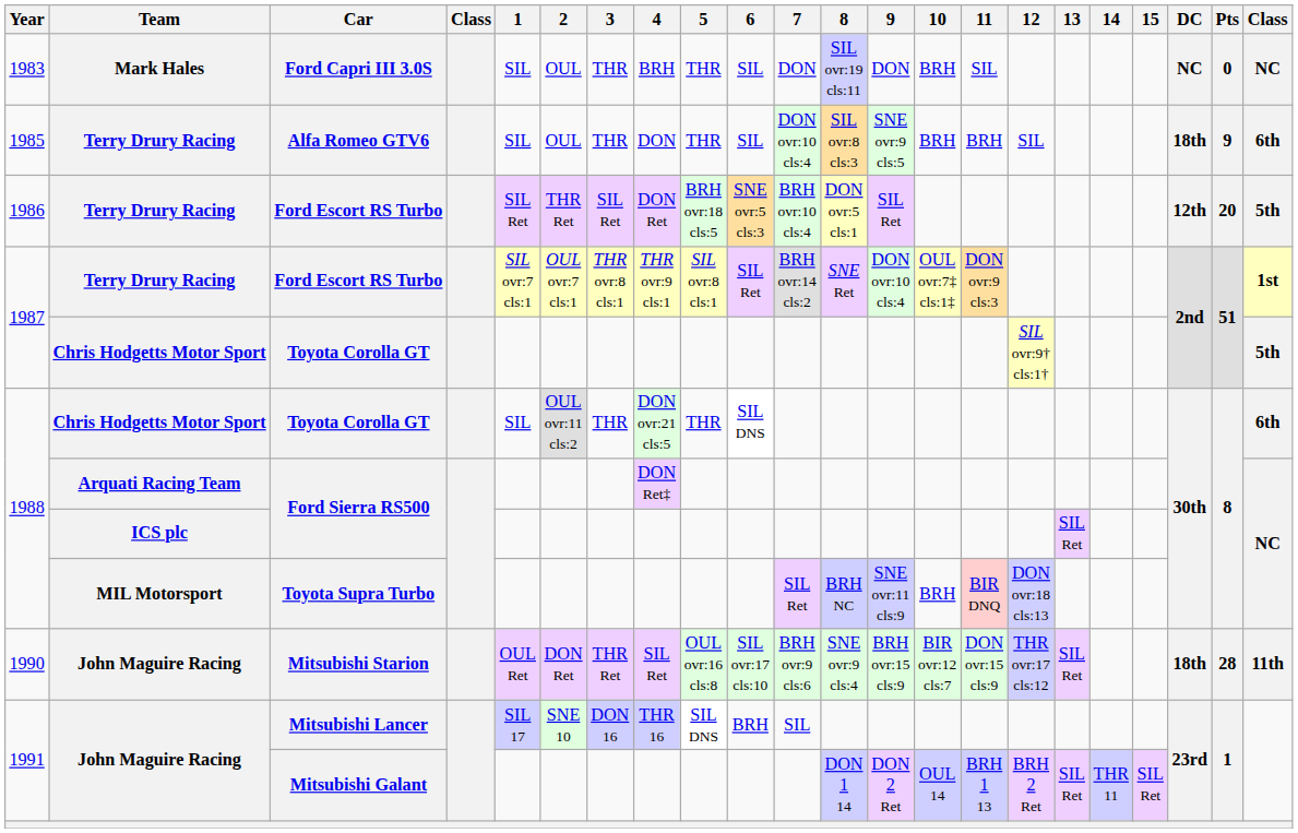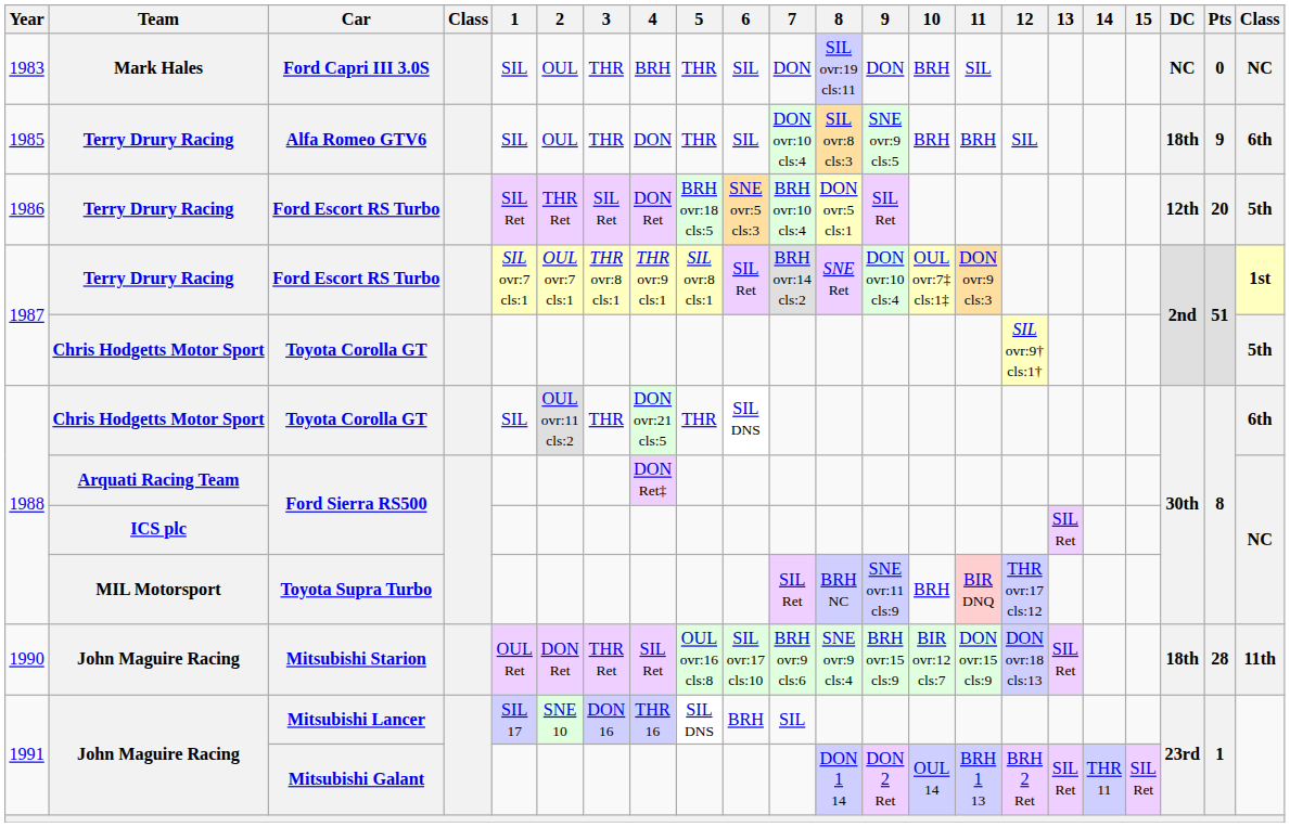Toyota Supra Turbo | 12: DON ovr:18 cls:13 -> THR ovr:17 cls:12
Mitsubishi Starion | 12: THR ovr:17 cls:12 -> DON ovr:18 cls:13
